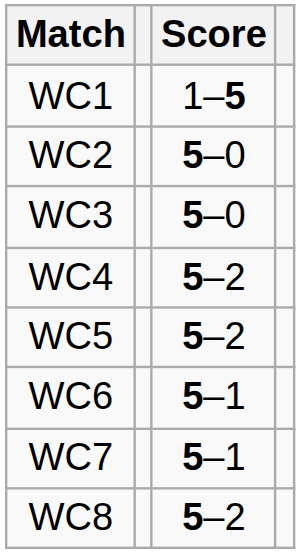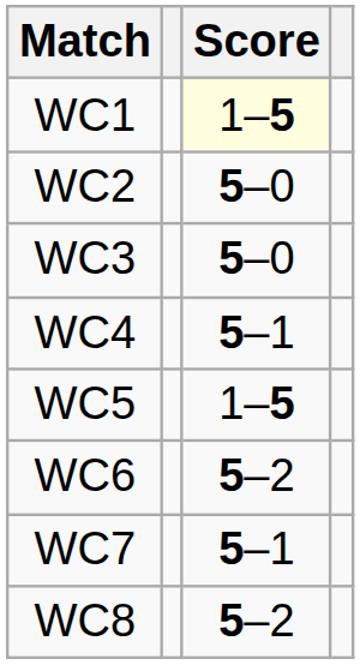WC1 | Score: no background -> lightyellow background
WC4 | Score: 5–2 -> 5–1
WC5 | Score: 5–2 -> 1–5
WC6 | Score: 5–1 -> 5–2
